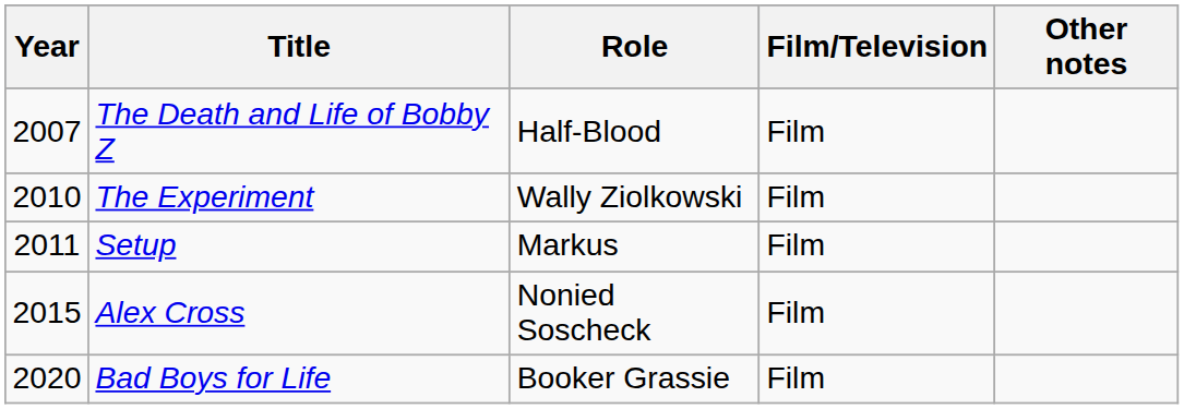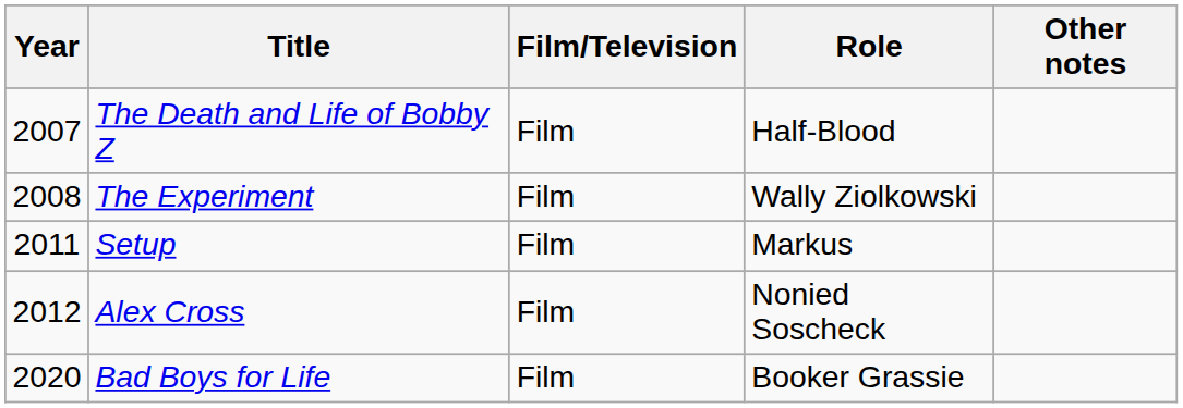columns swapped: Film/Television <-> Role
The Experiment | Year: 2010 -> 2008
Alex Cross | Year: 2015 -> 2012
